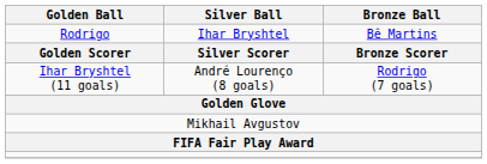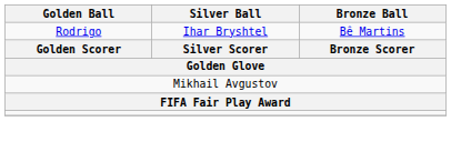- row: Ihar Bryshtel (11 goals) | André Lourenço (8 goals) | Rodrigo (7 goals)
